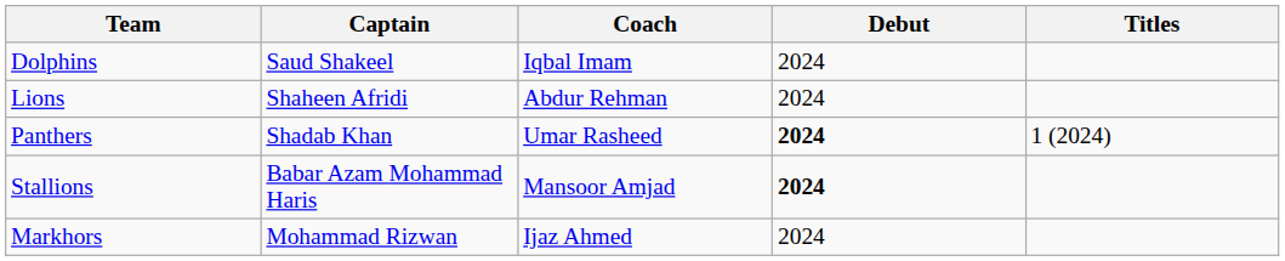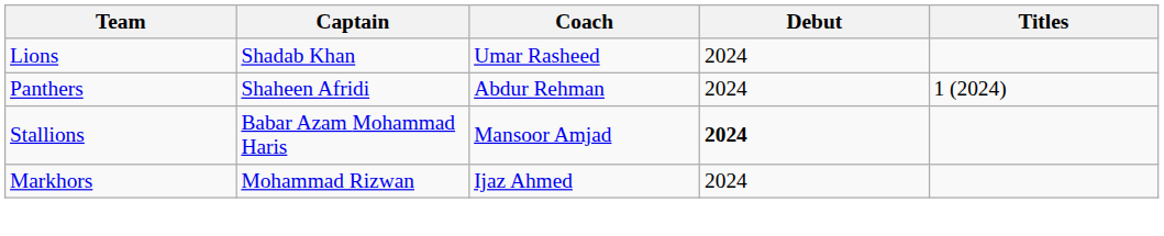- row: Dolphins | Saud Shakeel | Iqbal Imam | 2024
Lions | Captain: Shaheen Afridi -> Shadab Khan
Lions | Coach: Abdur Rehman -> Umar Rasheed
Panthers | Captain: Shadab Khan -> Shaheen Afridi
Panthers | Coach: Umar Rasheed -> Abdur Rehman
Panthers | Debut: bold -> normal
